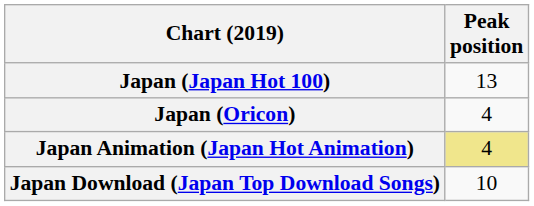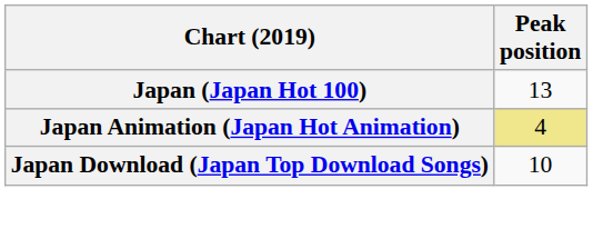- row: Japan (Oricon) | 4
